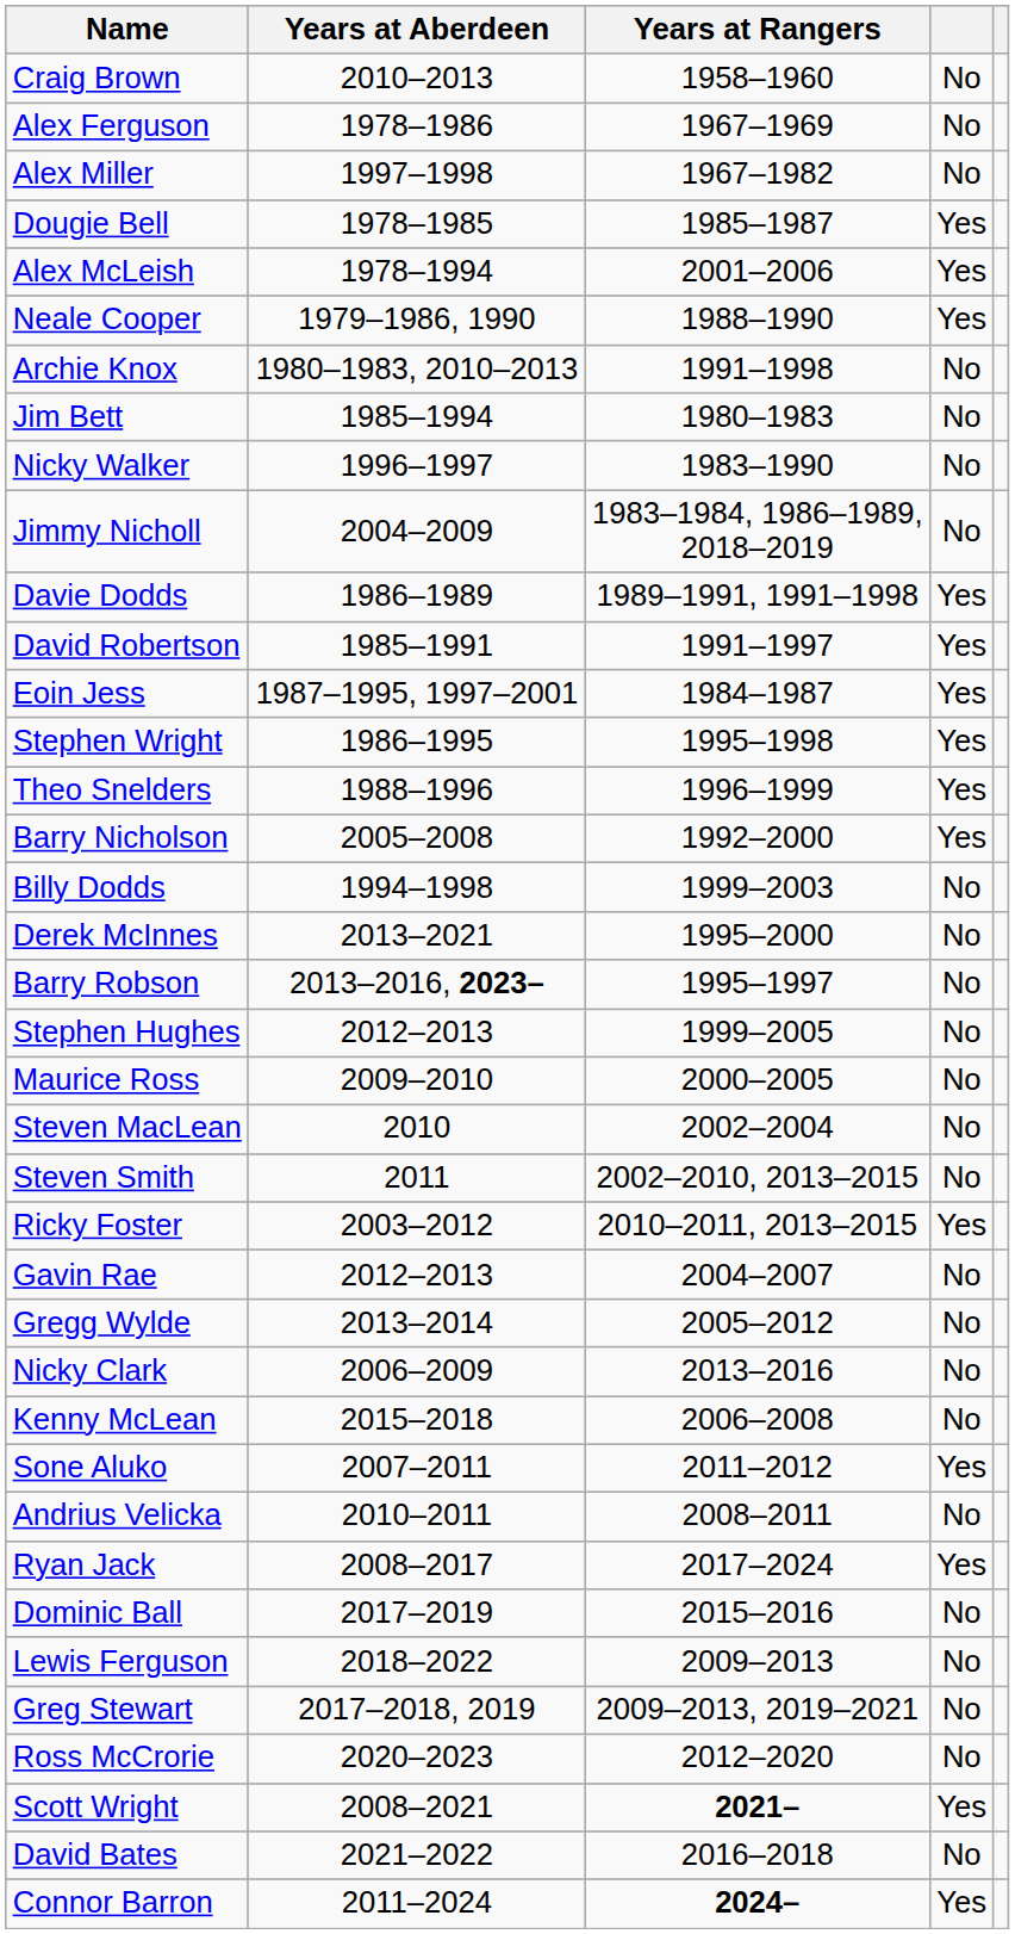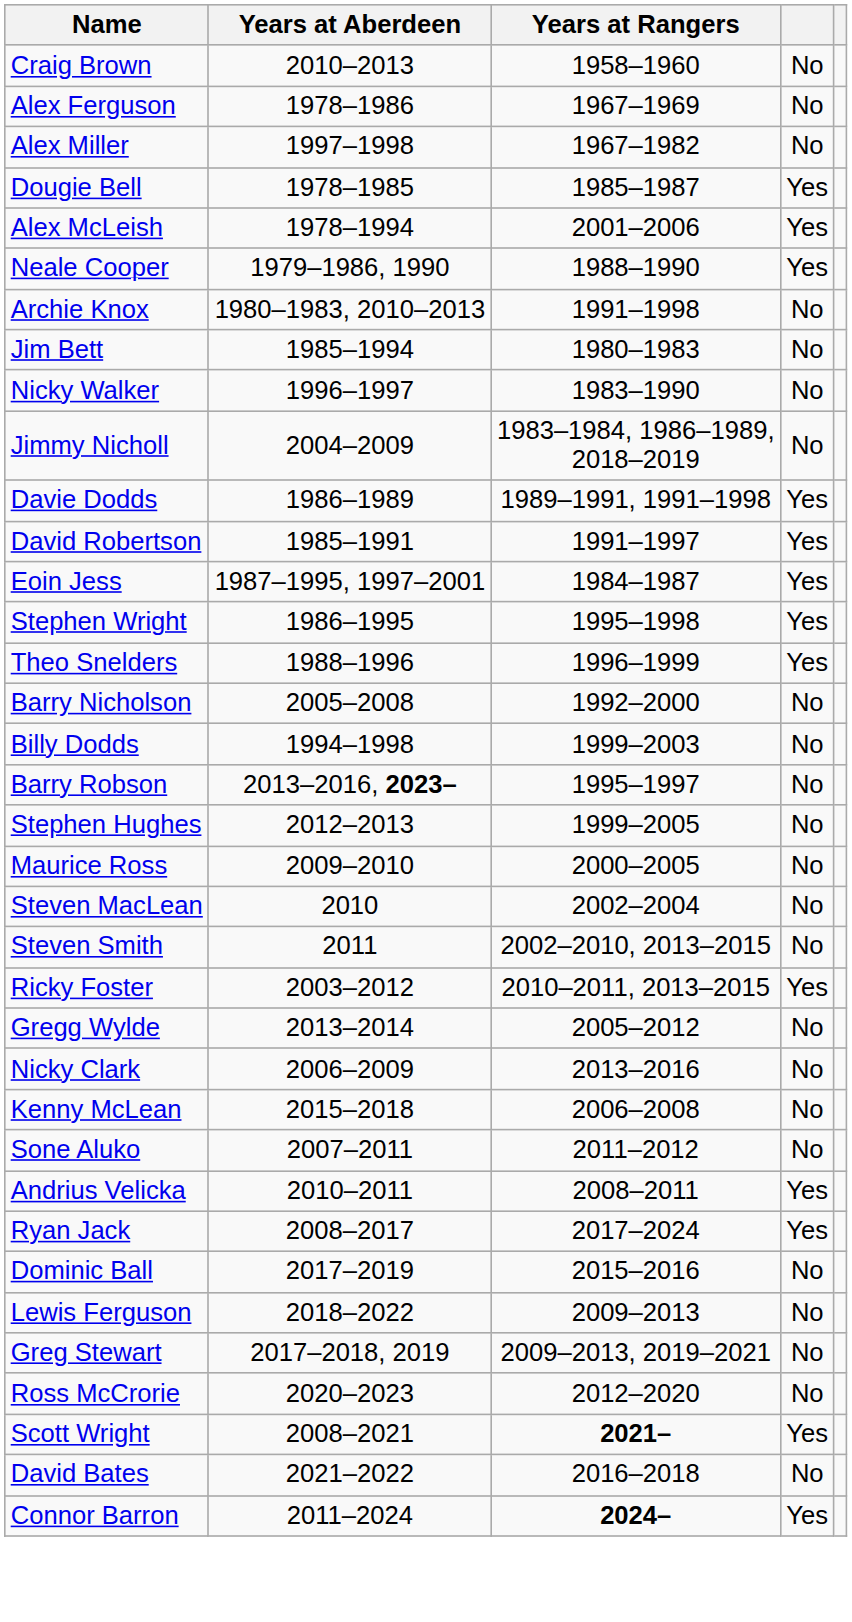Barry Nicholson | column 4: Yes -> No
- row: Derek McInnes | 2013–2021 | 1995–2000 | No
- row: Gavin Rae | 2012–2013 | 2004–2007 | No
Sone Aluko | column 4: Yes -> No
Andrius Velicka | column 4: No -> Yes
